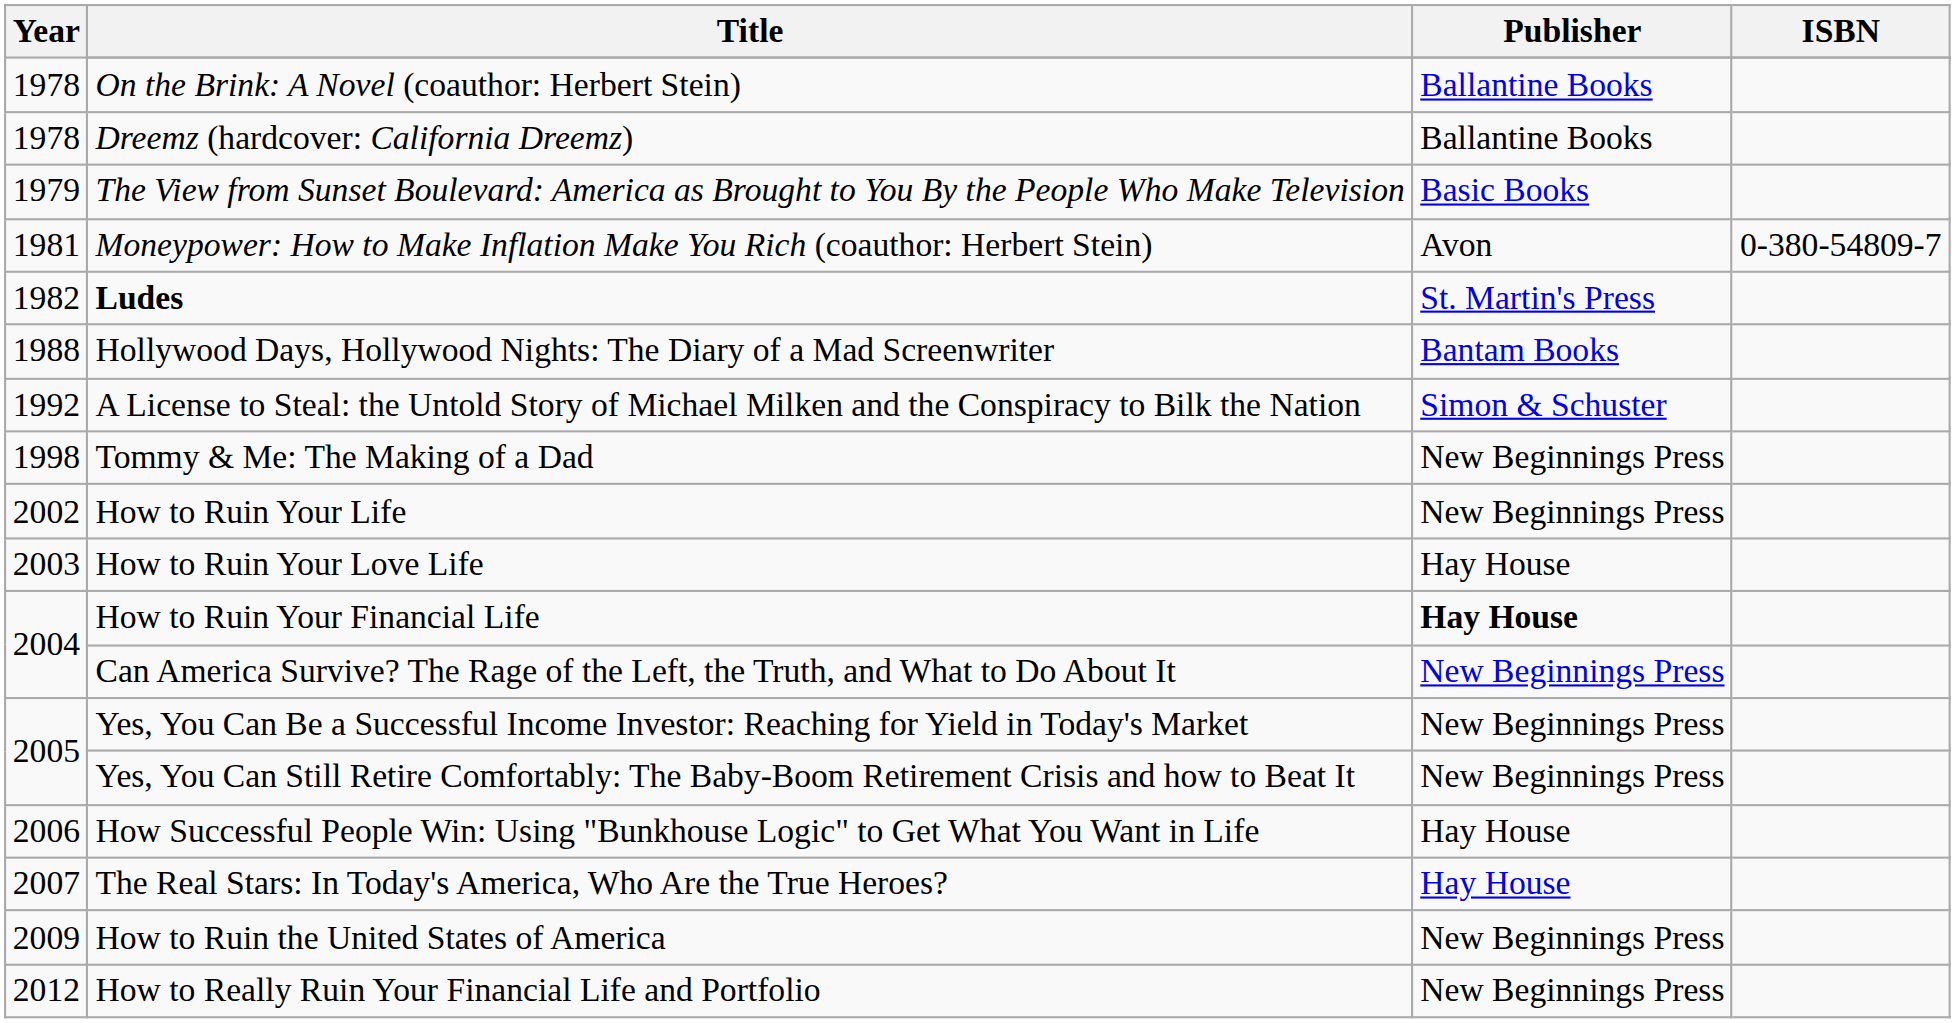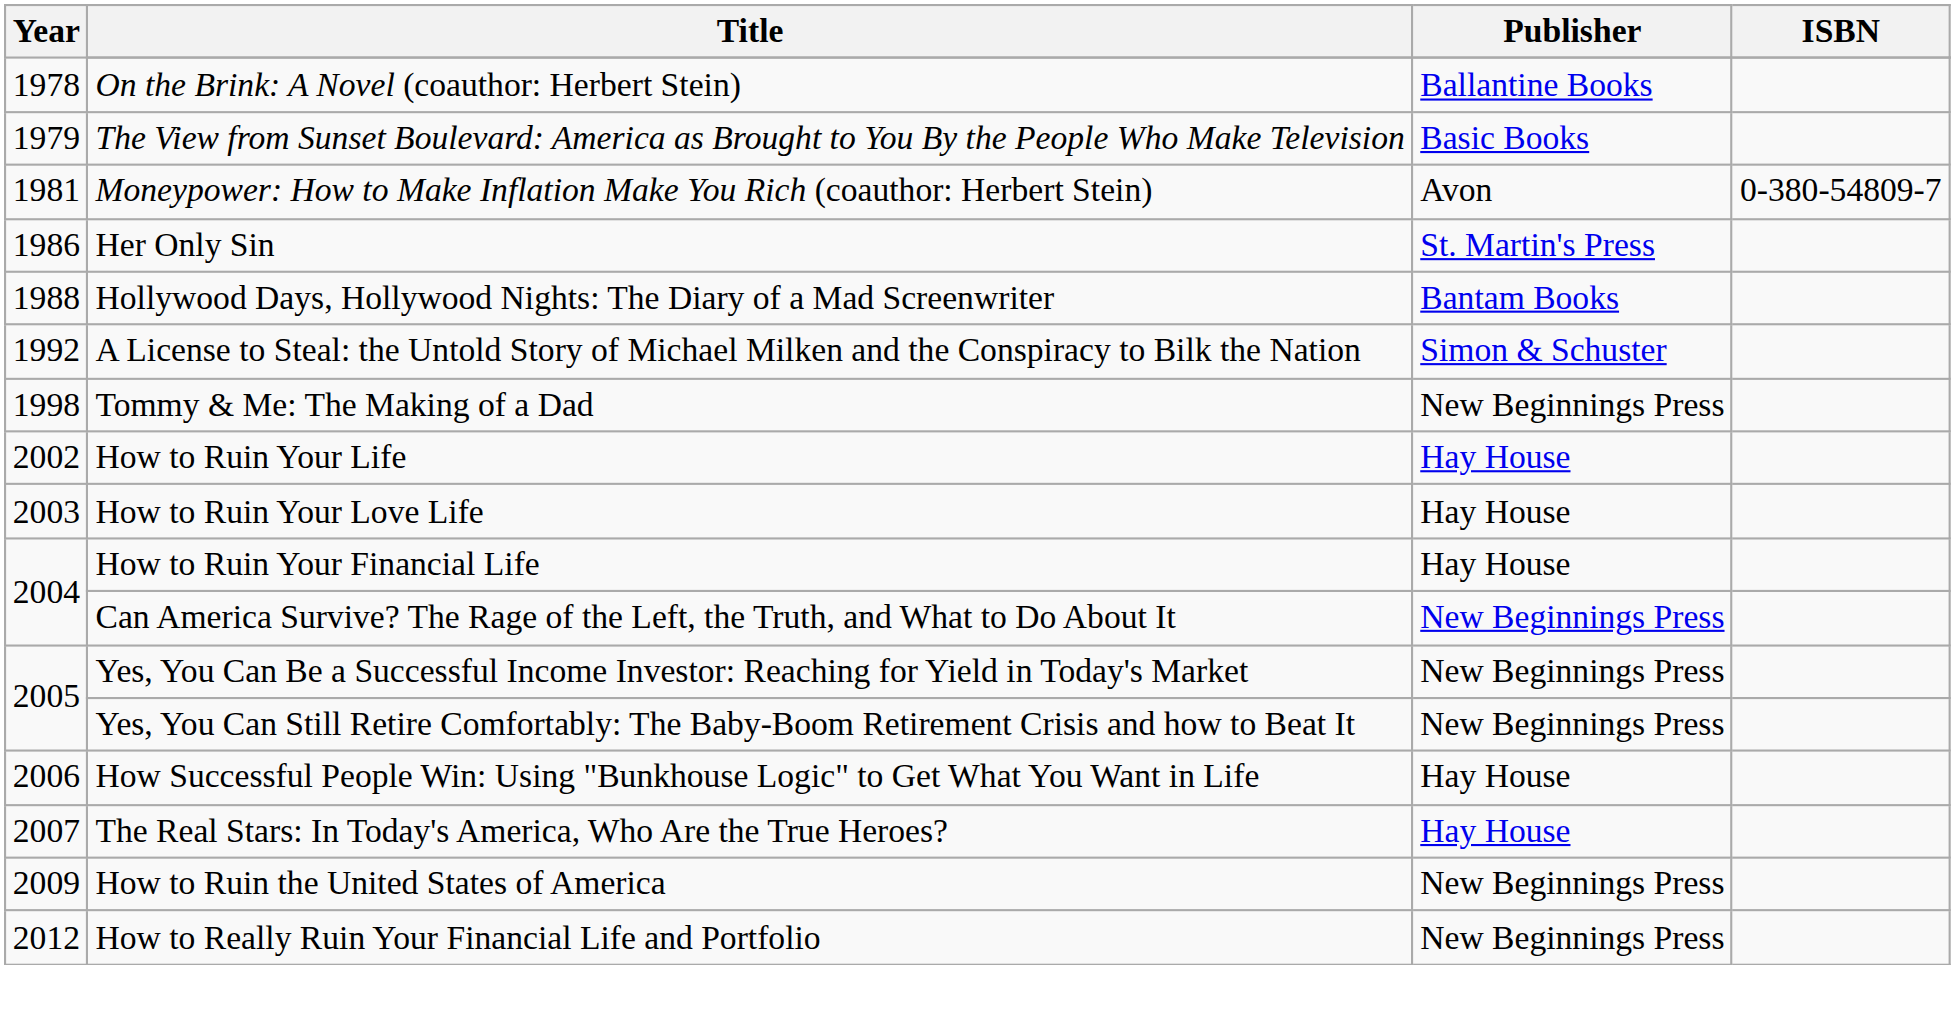- row: 1978 | Dreemz (hardcover: California Dreemz) | Ballantine Books
- row: 1982 | Ludes | St. Martin's Press
+ row: 1986 | Her Only Sin | St. Martin's Press
How to Ruin Your Life | Publisher: New Beginnings Press -> Hay House
How to Ruin Your Financial Life | Publisher: bold -> normal
